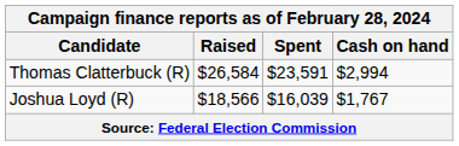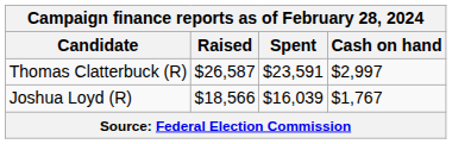Thomas Clatterbuck (R) | Raised: $26,584 -> $26,587
Thomas Clatterbuck (R) | Cash on hand: $2,994 -> $2,997
